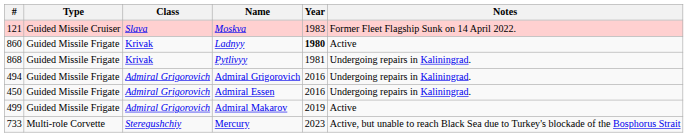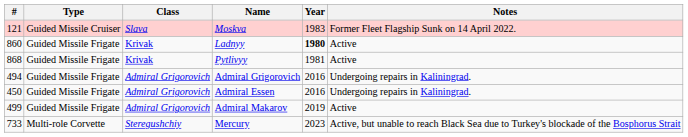Pytlivyy | Notes: Undergoing repairs in Kaliningrad. -> Active
